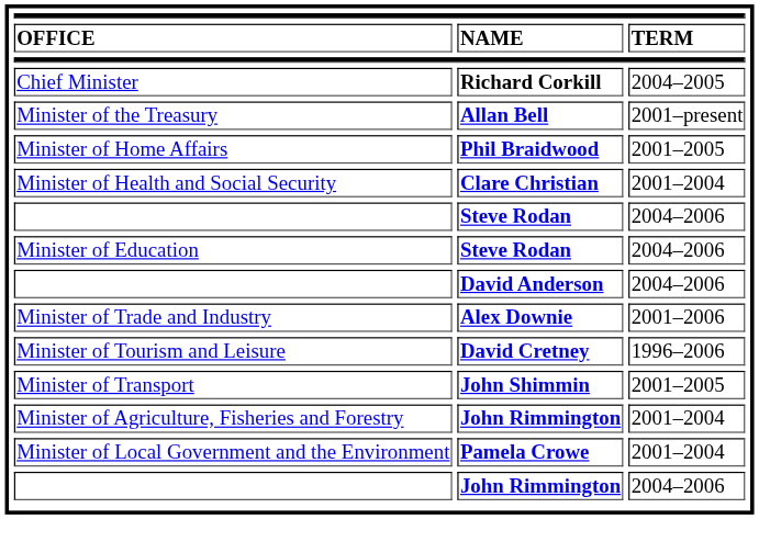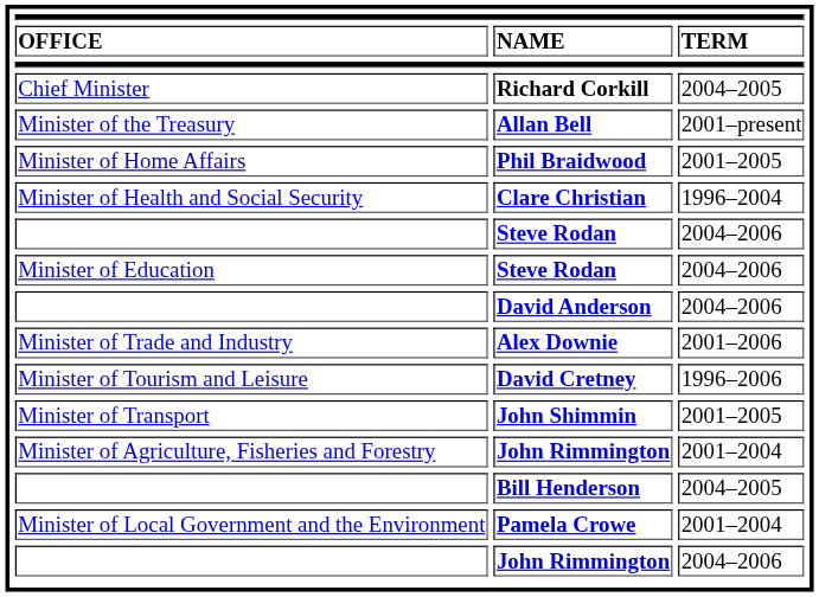Clare Christian | TERM: 2001–2004 -> 1996–2004
+ row: Bill Henderson | 2004–2005
